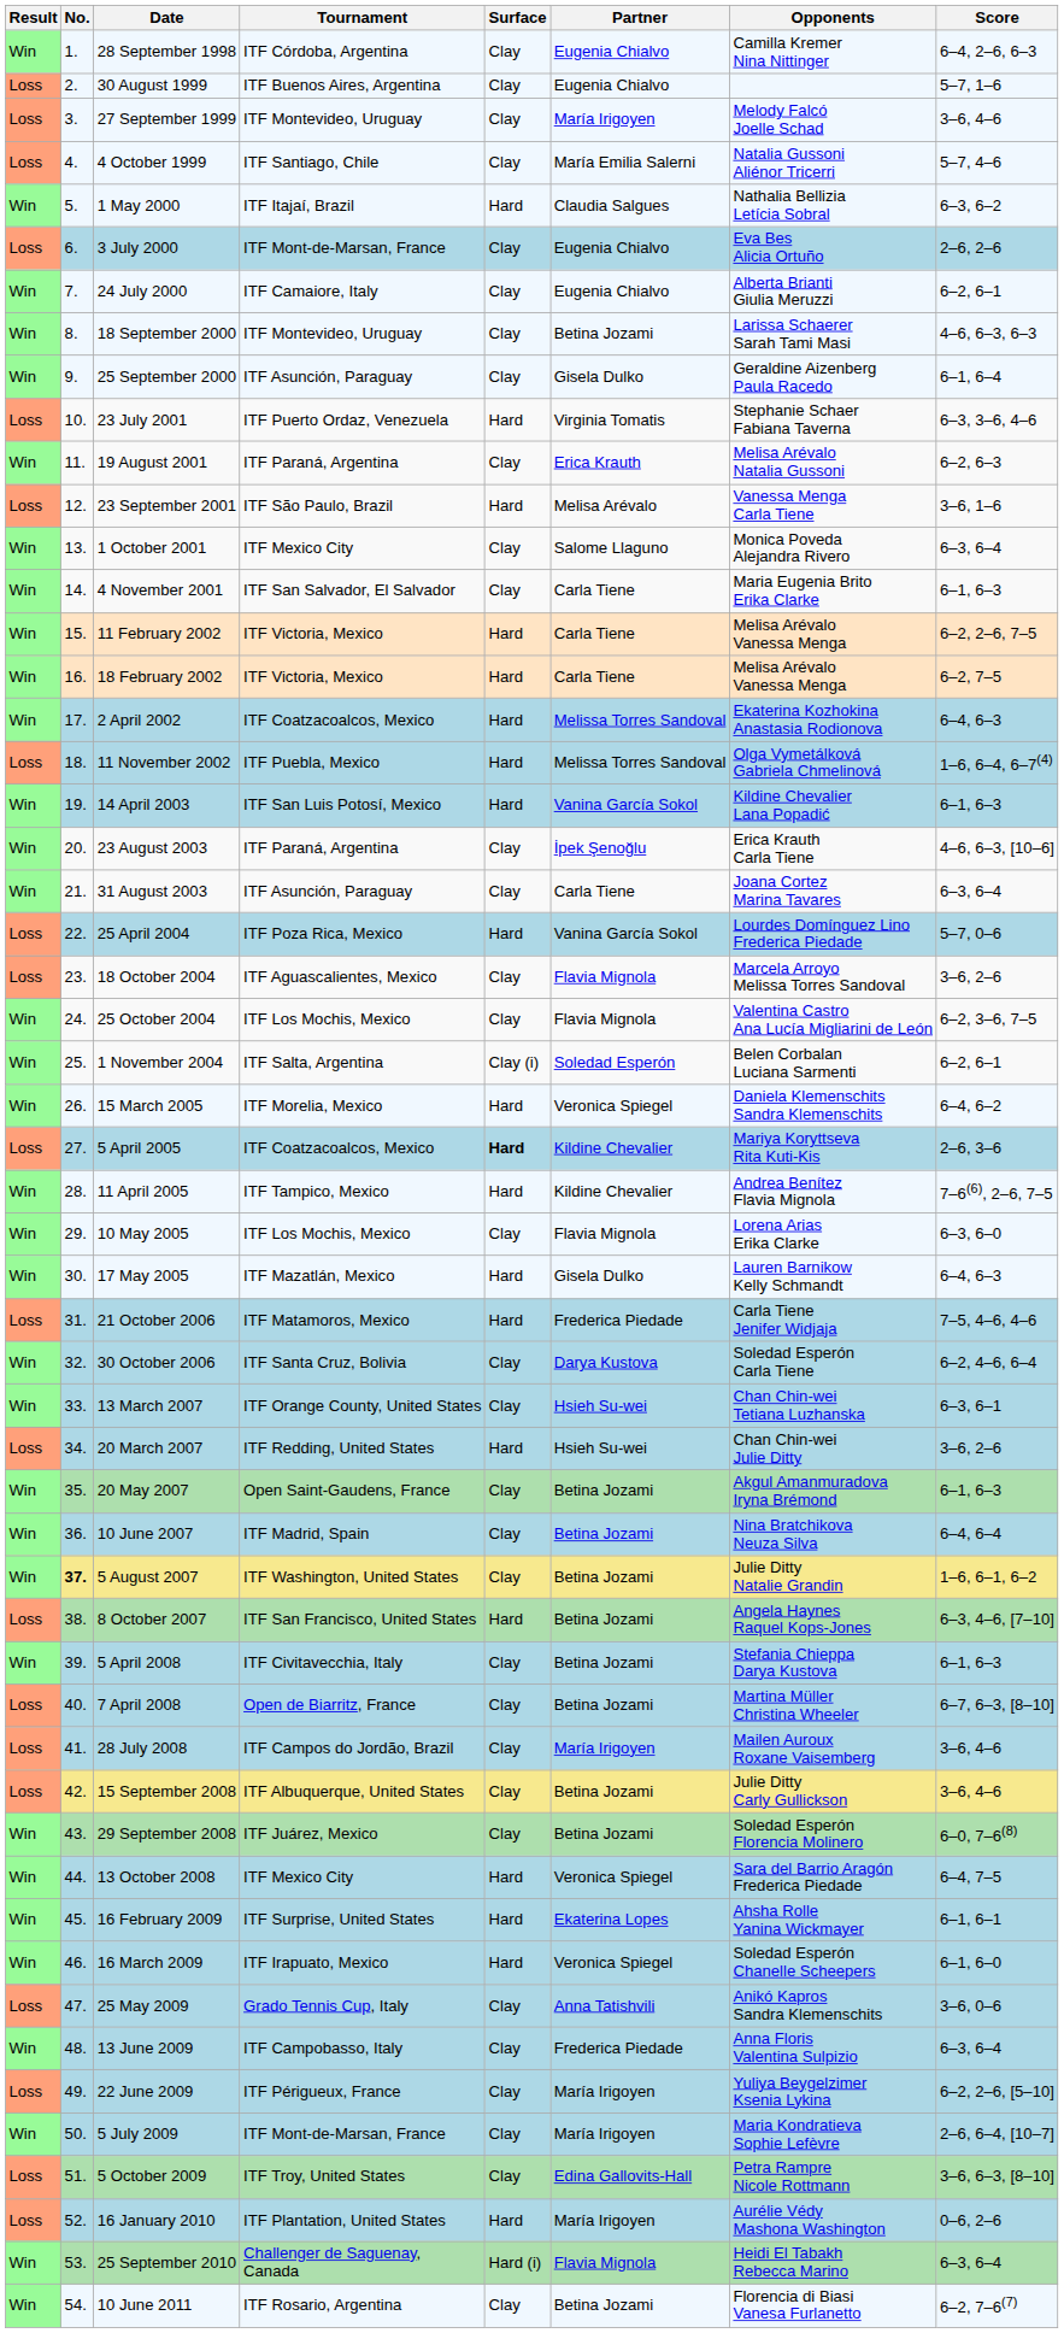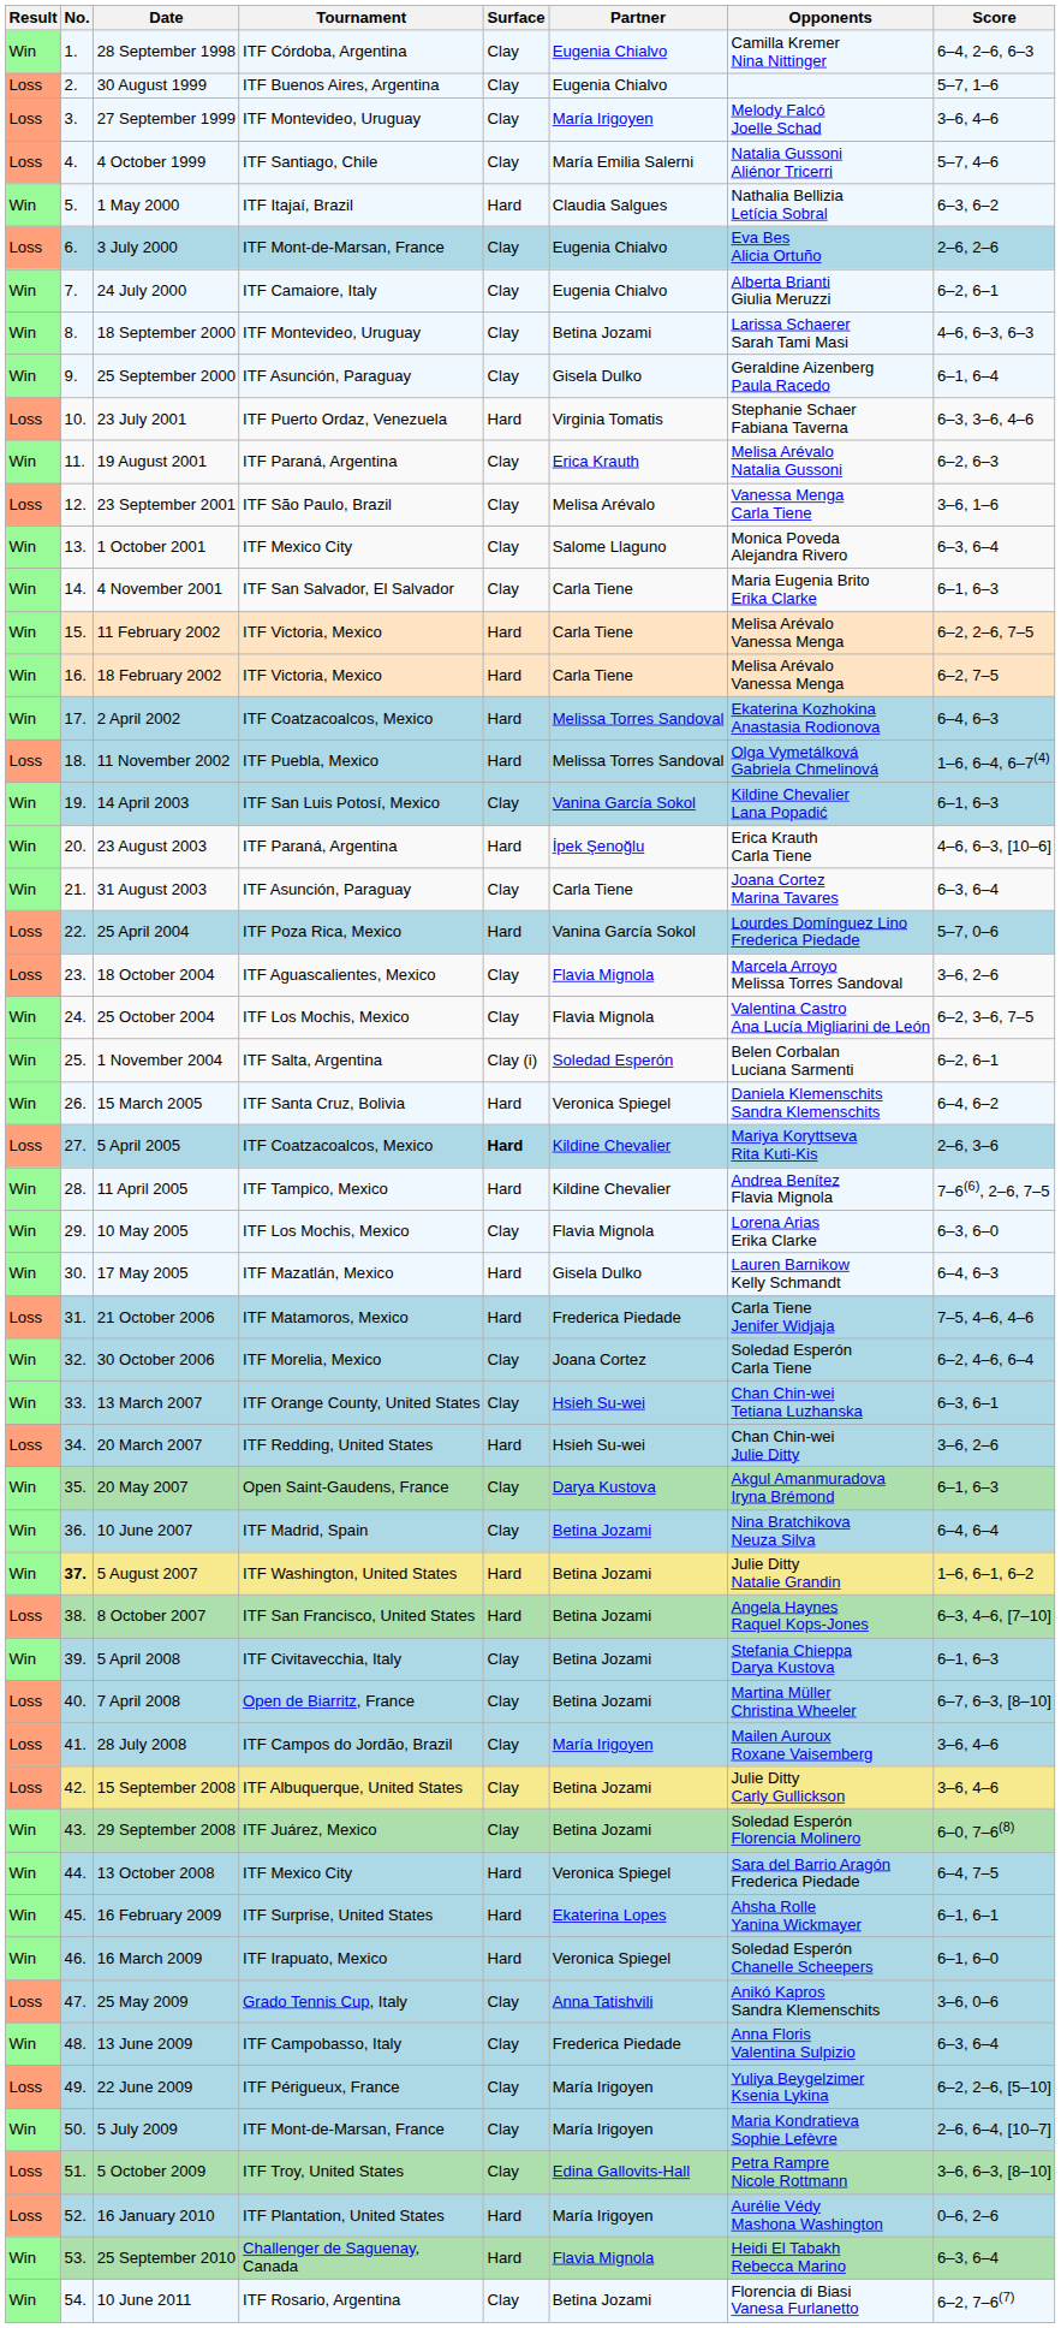23 September 2001 | Surface: Hard -> Clay
14 April 2003 | Surface: Hard -> Clay
23 August 2003 | Surface: Clay -> Hard
15 March 2005 | Tournament: ITF Morelia, Mexico -> ITF Santa Cruz, Bolivia
30 October 2006 | Tournament: ITF Santa Cruz, Bolivia -> ITF Morelia, Mexico
30 October 2006 | Partner: Darya Kustova -> Joana Cortez
20 May 2007 | Partner: Betina Jozami -> Darya Kustova
5 August 2007 | Surface: Clay -> Hard
25 September 2010 | Surface: Hard (i) -> Hard
